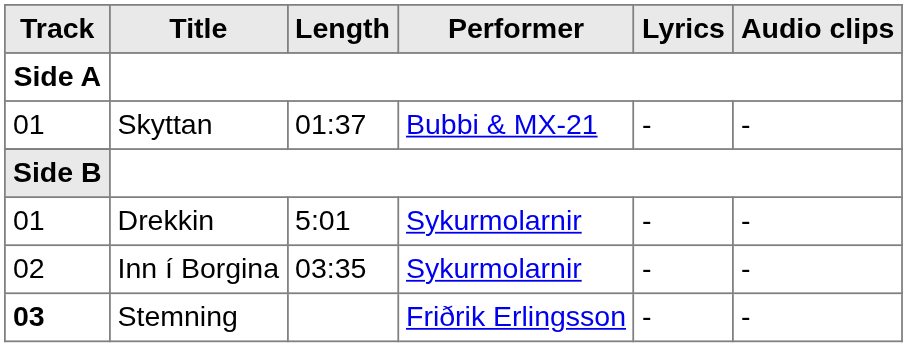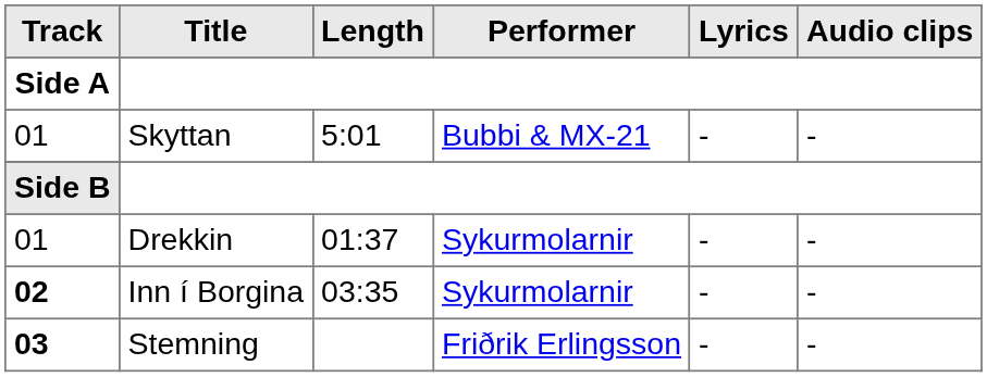Skyttan | Length: 01:37 -> 5:01
Drekkin | Length: 5:01 -> 01:37
Inn í Borgina | Track / Side A: normal -> bold
